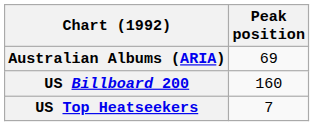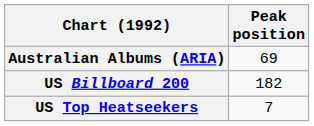US Billboard 200 | Peak position: 160 -> 182
